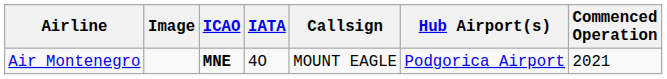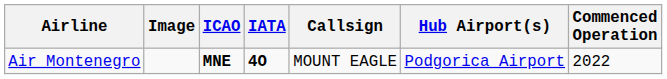Air Montenegro | IATA: normal -> bold
Air Montenegro | Commenced Operation: 2021 -> 2022
